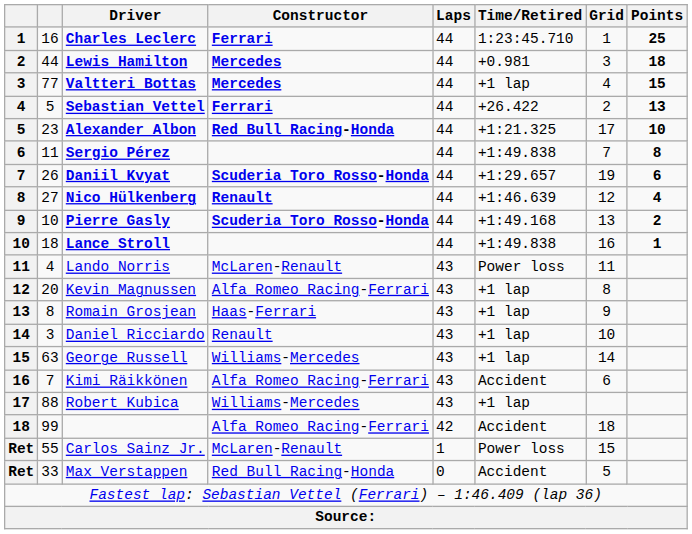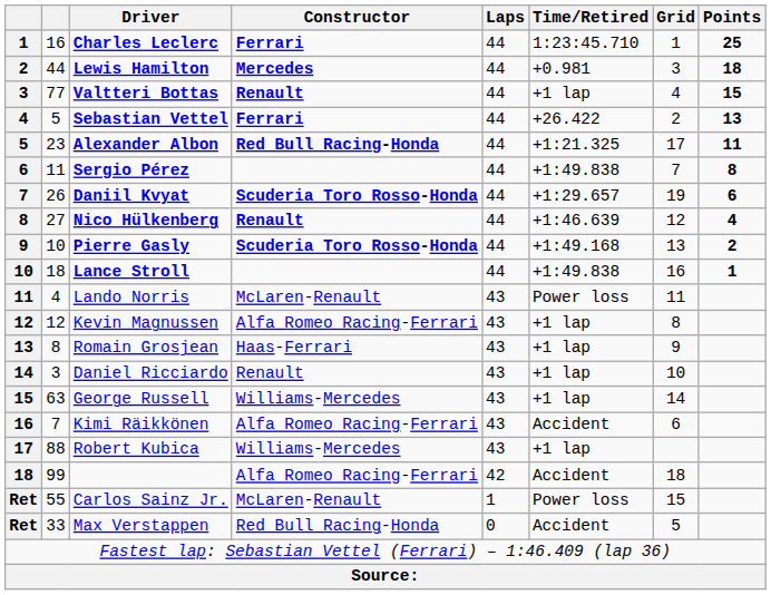Valtteri Bottas | Constructor: Mercedes -> Renault
Alexander Albon | Points: 10 -> 11
Kevin Magnussen | column 2: 20 -> 12
